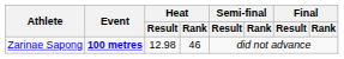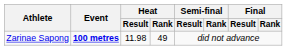Zarinae Sapong | Heat / Result: 12.98 -> 11.98
Zarinae Sapong | Heat / Rank: 46 -> 49
